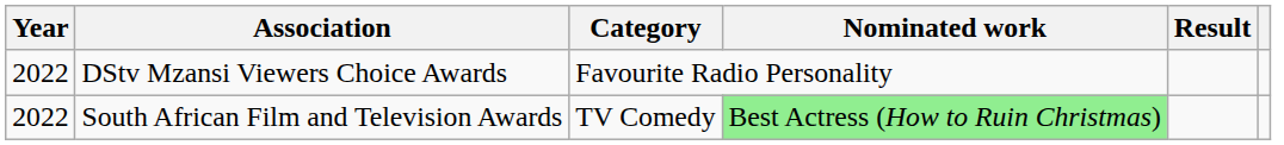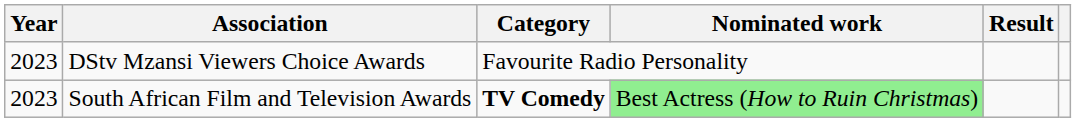DStv Mzansi Viewers Choice Awards | Year: 2022 -> 2023
South African Film and Television Awards | Year: 2022 -> 2023
South African Film and Television Awards | Category: normal -> bold
